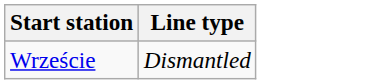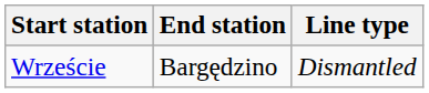+ column: End station | Bargędzino
